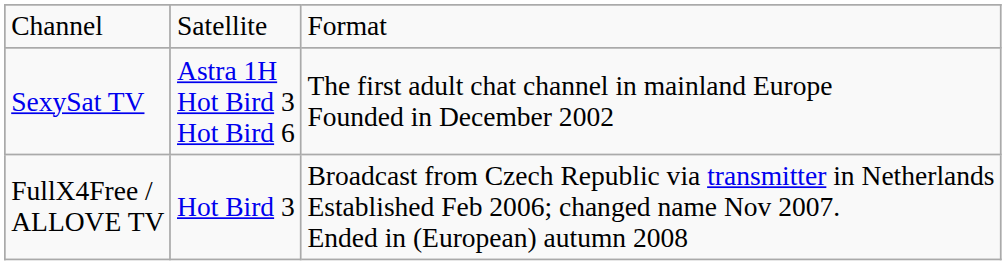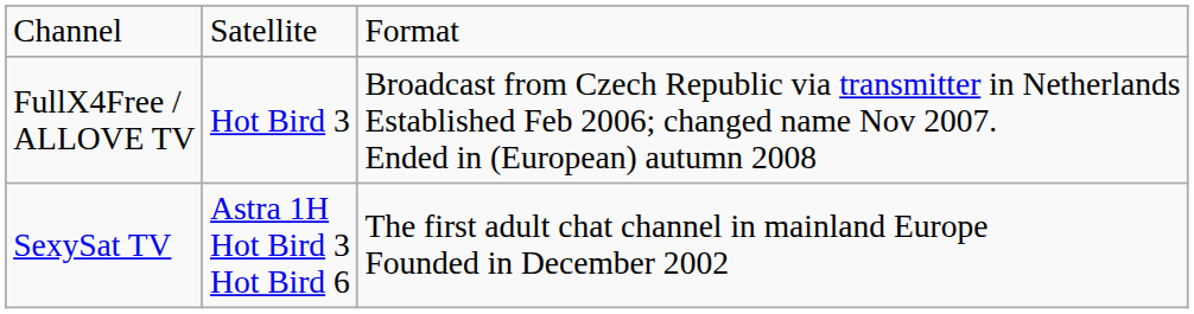rows swapped: SexySat TV <-> FullX4Free / ALLOVE TV
